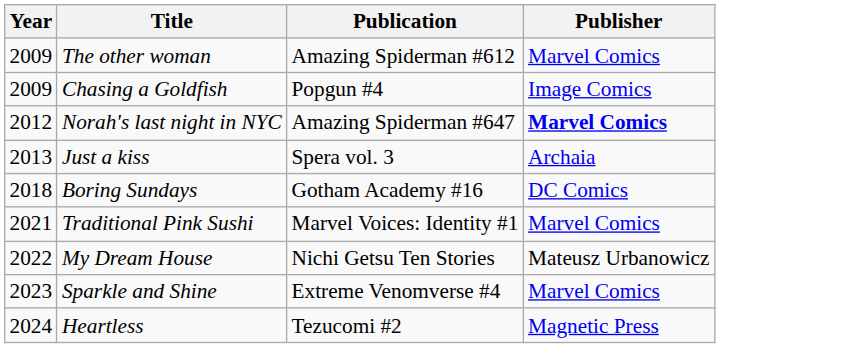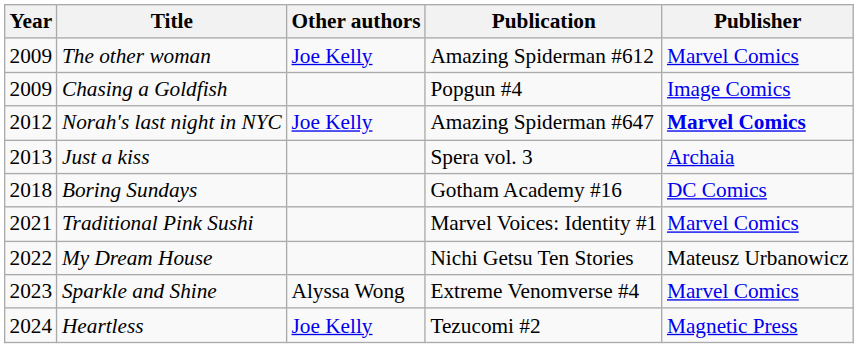+ column: Other authors | Joe Kelly | Joe Kelly | Alyssa Wong | Joe Kelly
